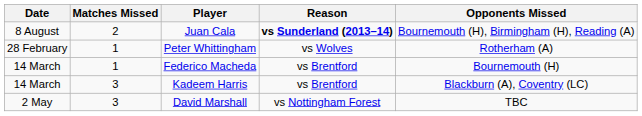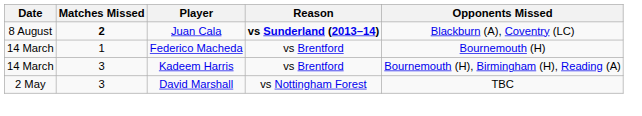Juan Cala | Matches Missed: normal -> bold
Juan Cala | Opponents Missed: Bournemouth (H), Birmingham (H), Reading (A) -> Blackburn (A), Coventry (LC)
- row: 28 February | 1 | Peter Whittingham | vs Wolves | Rotherham (A)
Kadeem Harris | Opponents Missed: Blackburn (A), Coventry (LC) -> Bournemouth (H), Birmingham (H), Reading (A)
